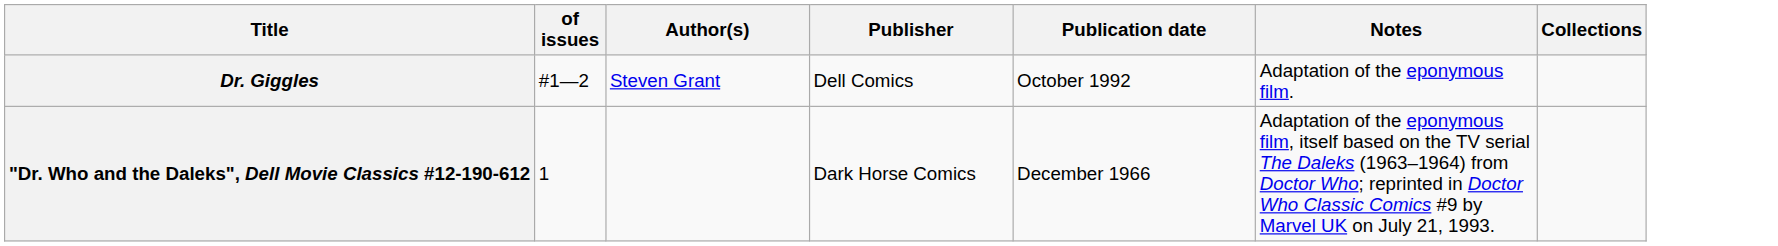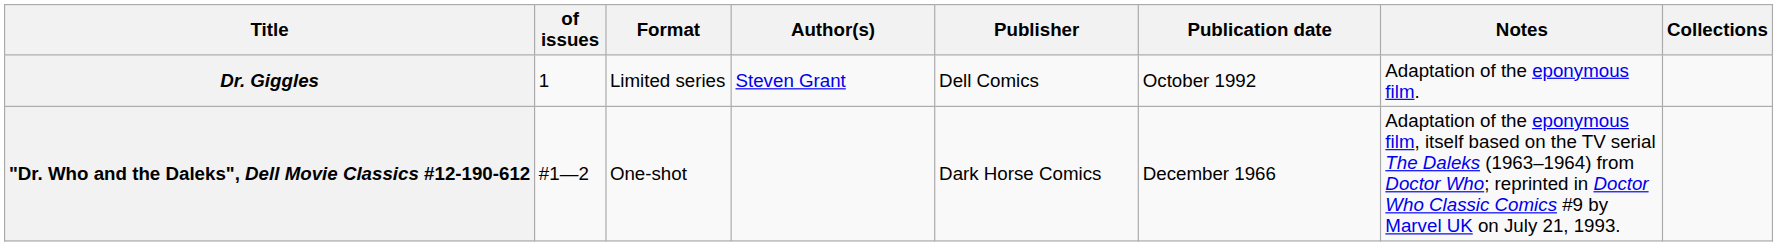+ column: Format | Limited series | One-shot
Dr. Giggles | of issues: #1—2 -> 1
"Dr. Who and the Daleks", Dell Movie Classics #12-190-612 | of issues: 1 -> #1—2
